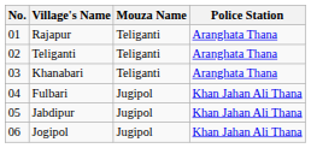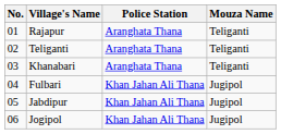columns swapped: Mouza Name <-> Police Station
